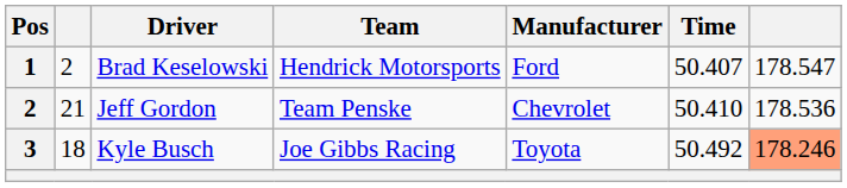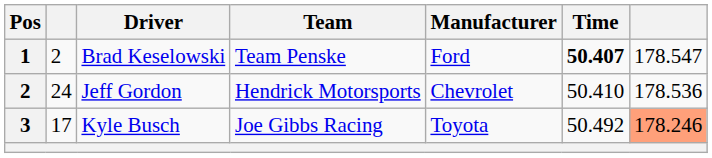Brad Keselowski | Team: Hendrick Motorsports -> Team Penske
Brad Keselowski | Time: normal -> bold
Jeff Gordon | column 2: 21 -> 24
Jeff Gordon | Team: Team Penske -> Hendrick Motorsports
Kyle Busch | column 2: 18 -> 17
